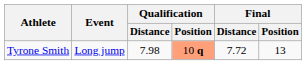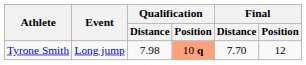Tyrone Smith | Final / Distance: 7.72 -> 7.70
Tyrone Smith | Final / Position: 13 -> 12
